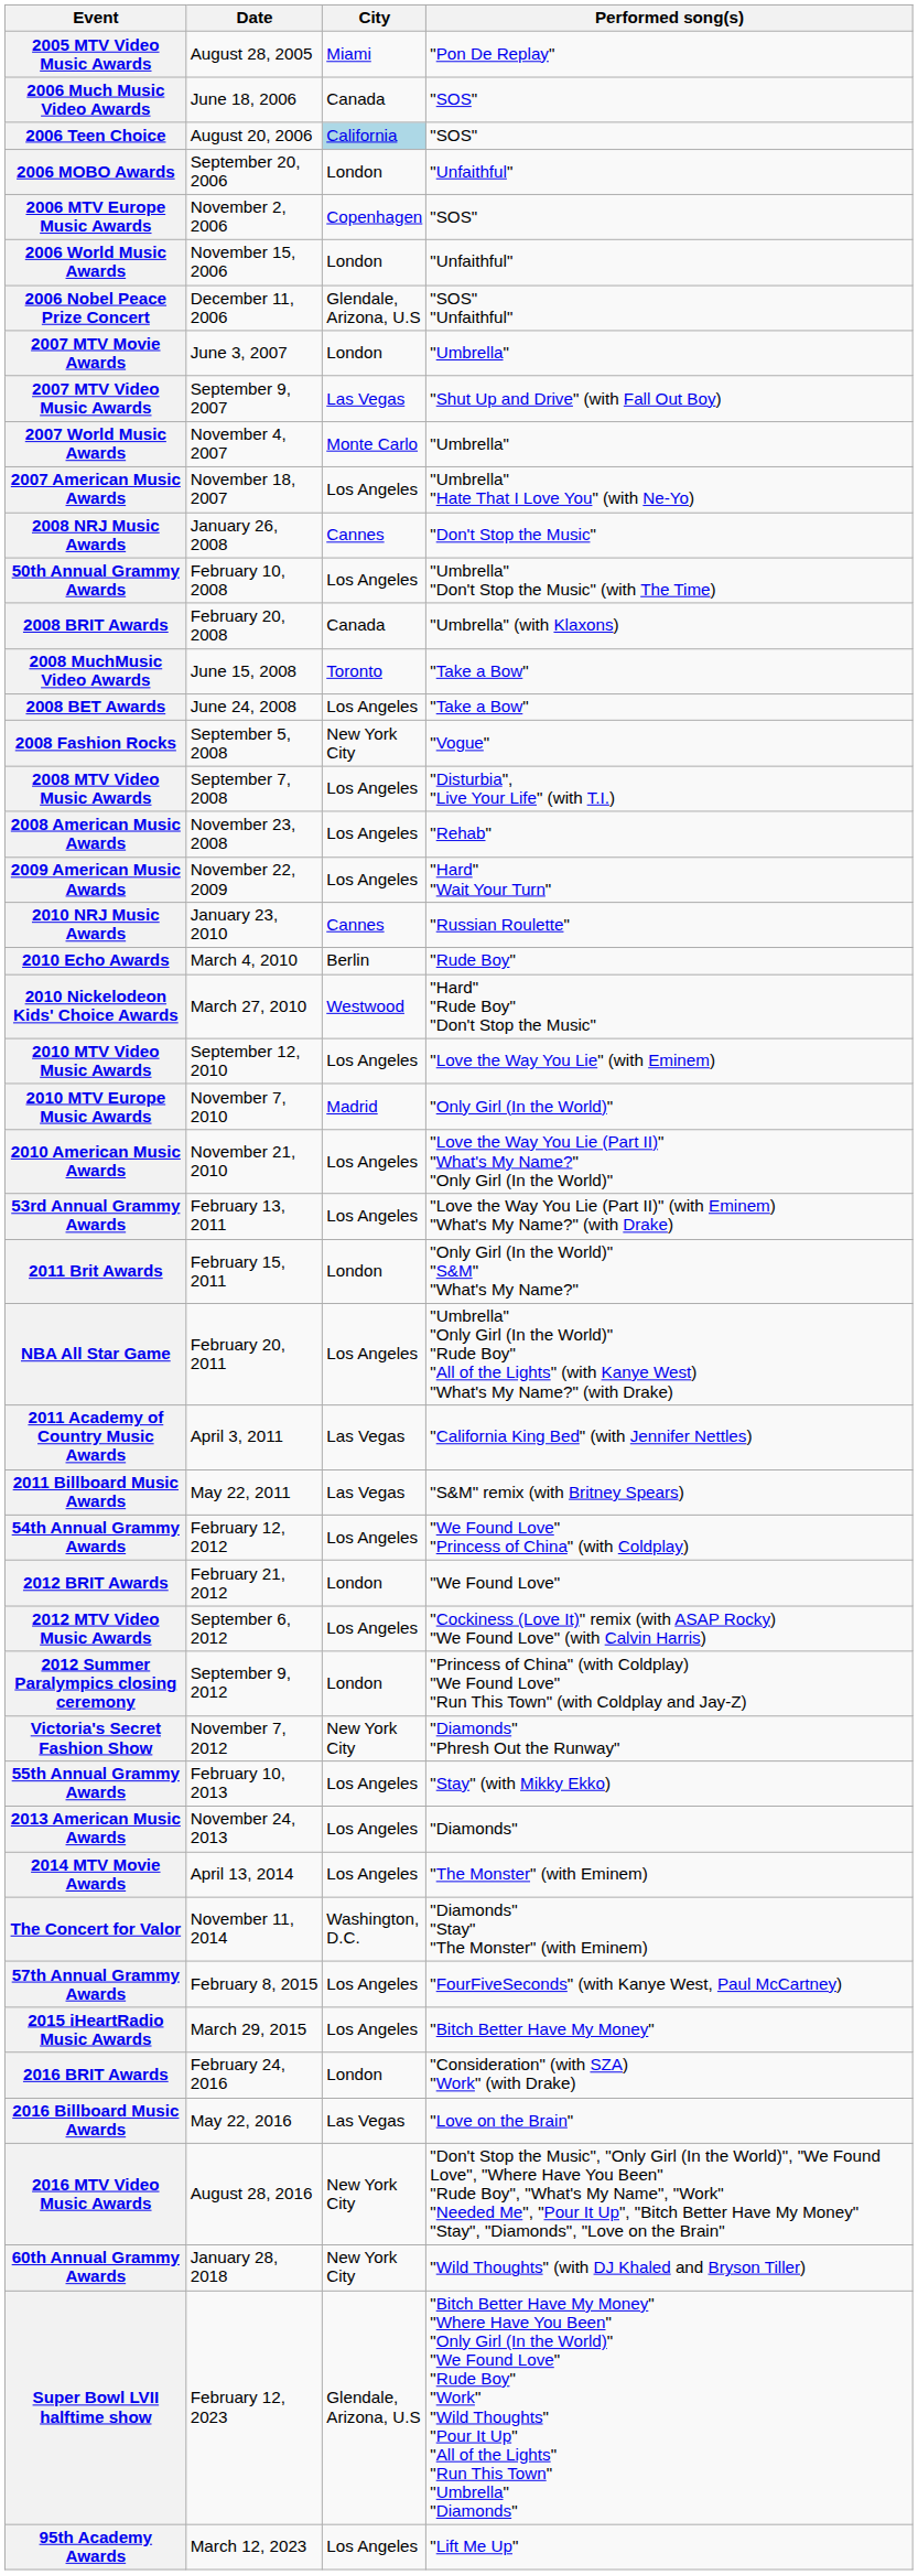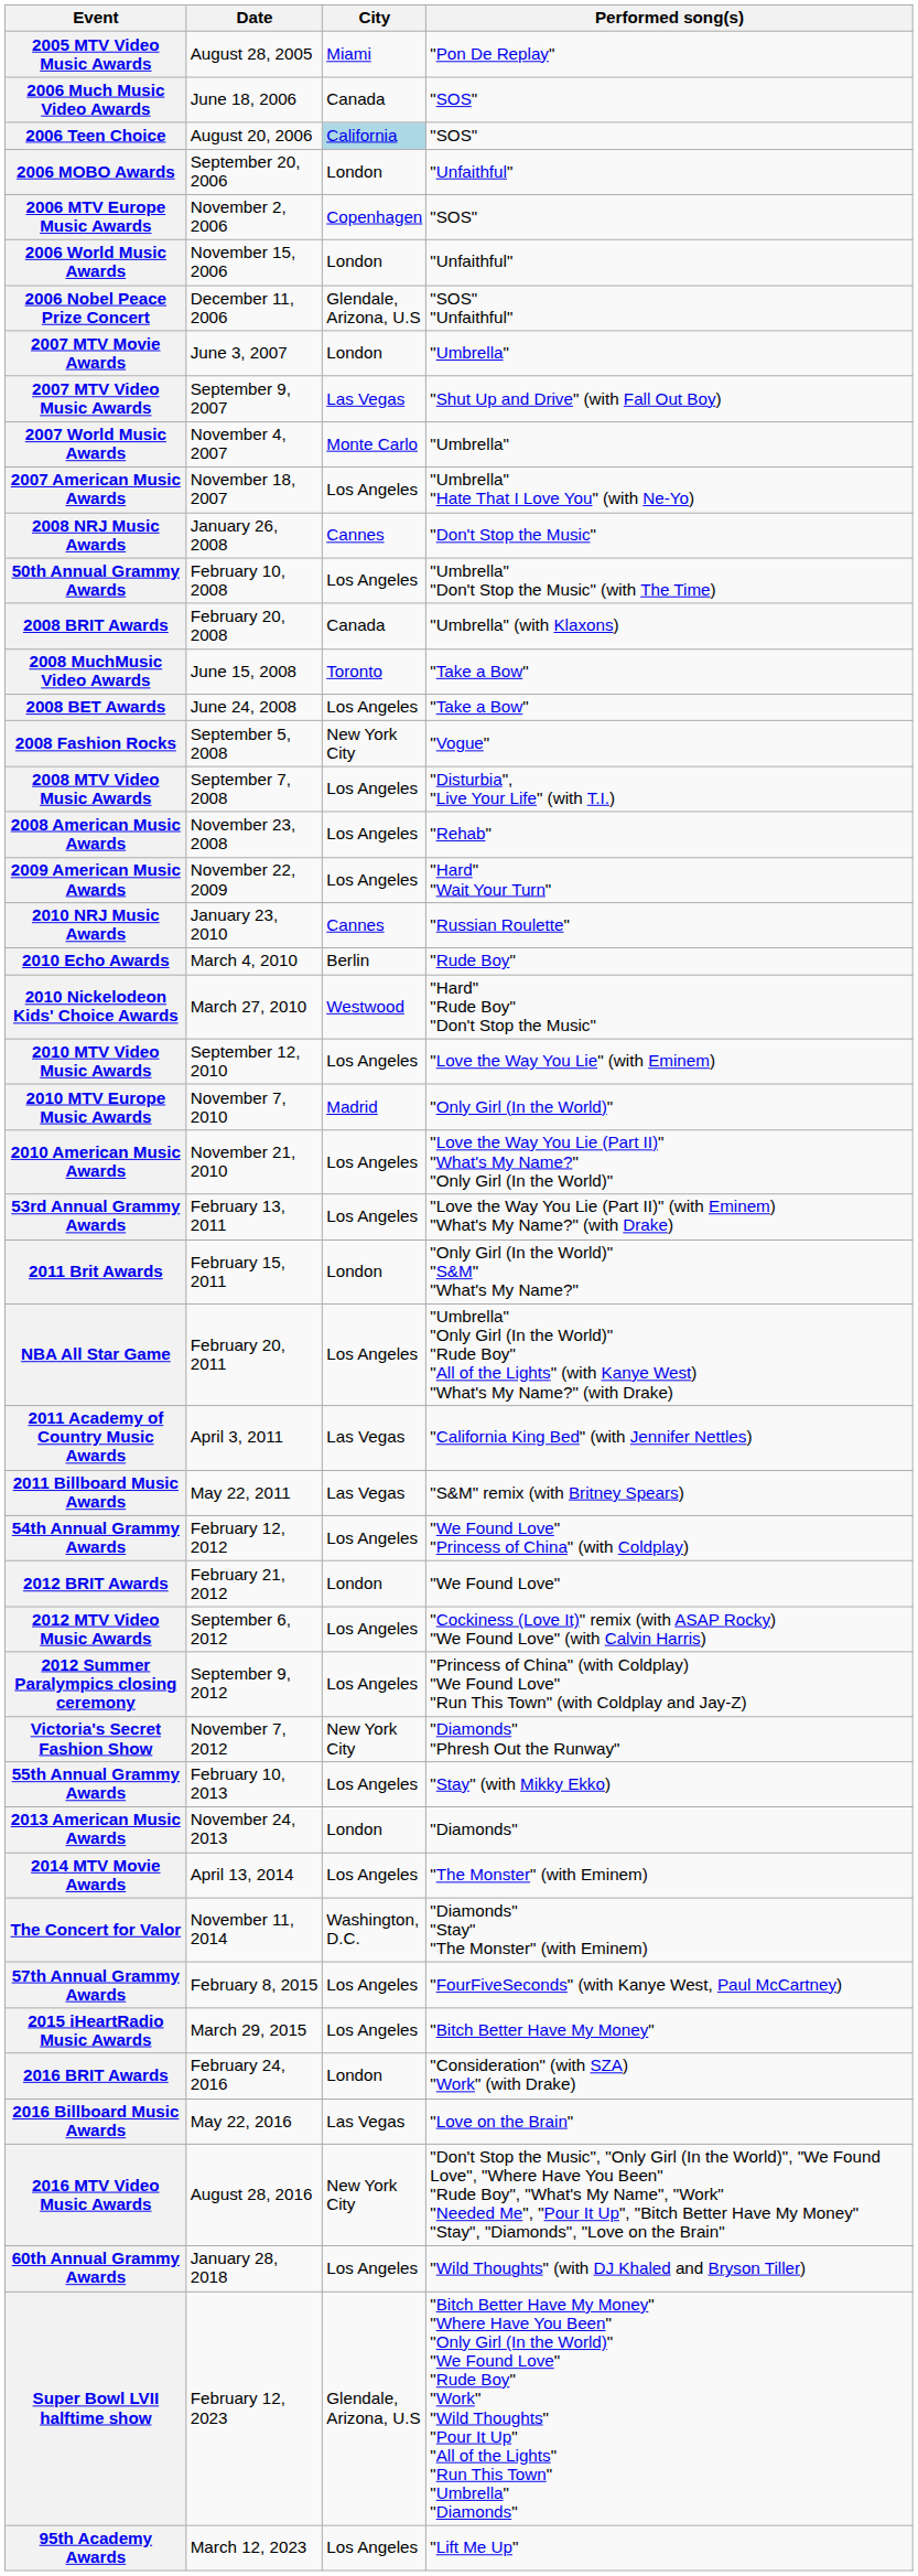2012 Summer Paralympics closing ceremony | City: London -> Los Angeles
2013 American Music Awards | City: Los Angeles -> London
60th Annual Grammy Awards | City: New York City -> Los Angeles
